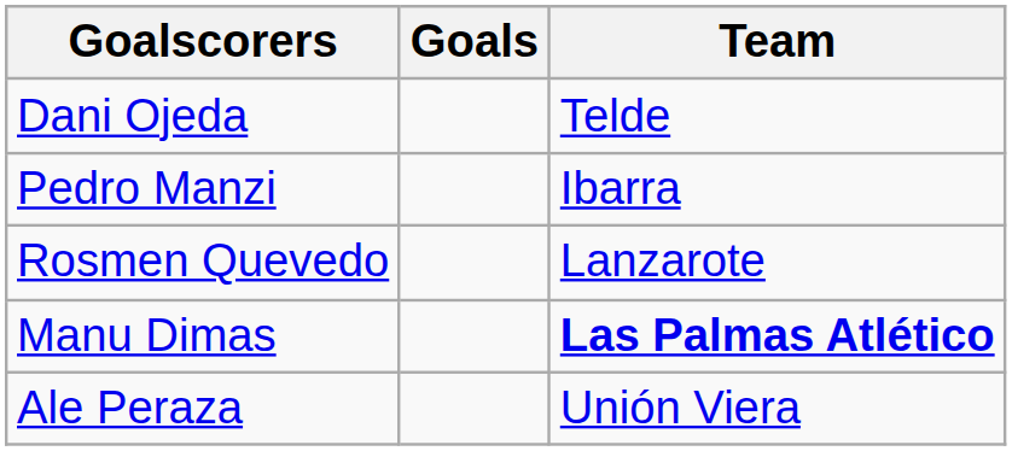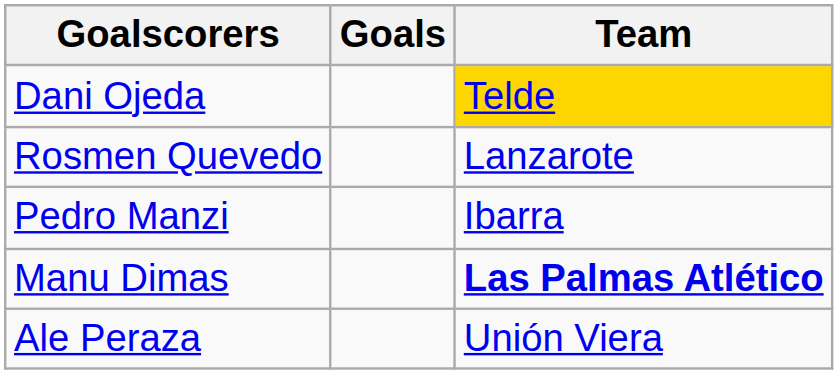Dani Ojeda | Team: no background -> gold background
rows swapped: Pedro Manzi <-> Rosmen Quevedo
